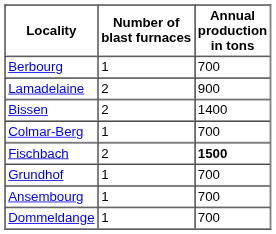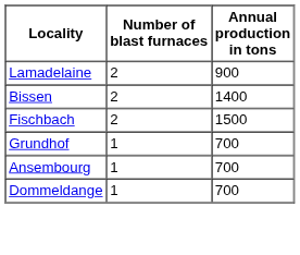- row: Berbourg | 1 | 700
- row: Colmar-Berg | 1 | 700
Fischbach | Annual production in tons: bold -> normal
